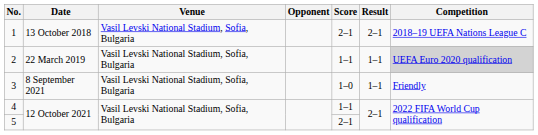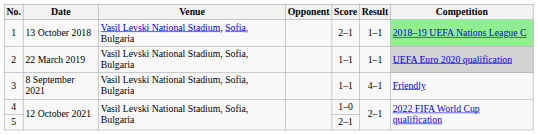1 | Result: 2–1 -> 1–1
1 | Competition: no background -> lightgreen background
3 | Score: 1–0 -> 1–1
3 | Result: 1–1 -> 4–1
4 | Score: 1–1 -> 1–0
